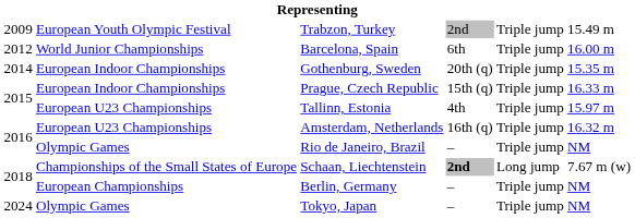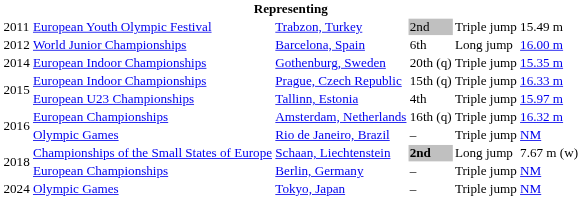Trabzon, Turkey | column 1: 2009 -> 2011
Barcelona, Spain | column 5: Triple jump -> Long jump
Amsterdam, Netherlands | column 2: European U23 Championships -> European Championships
